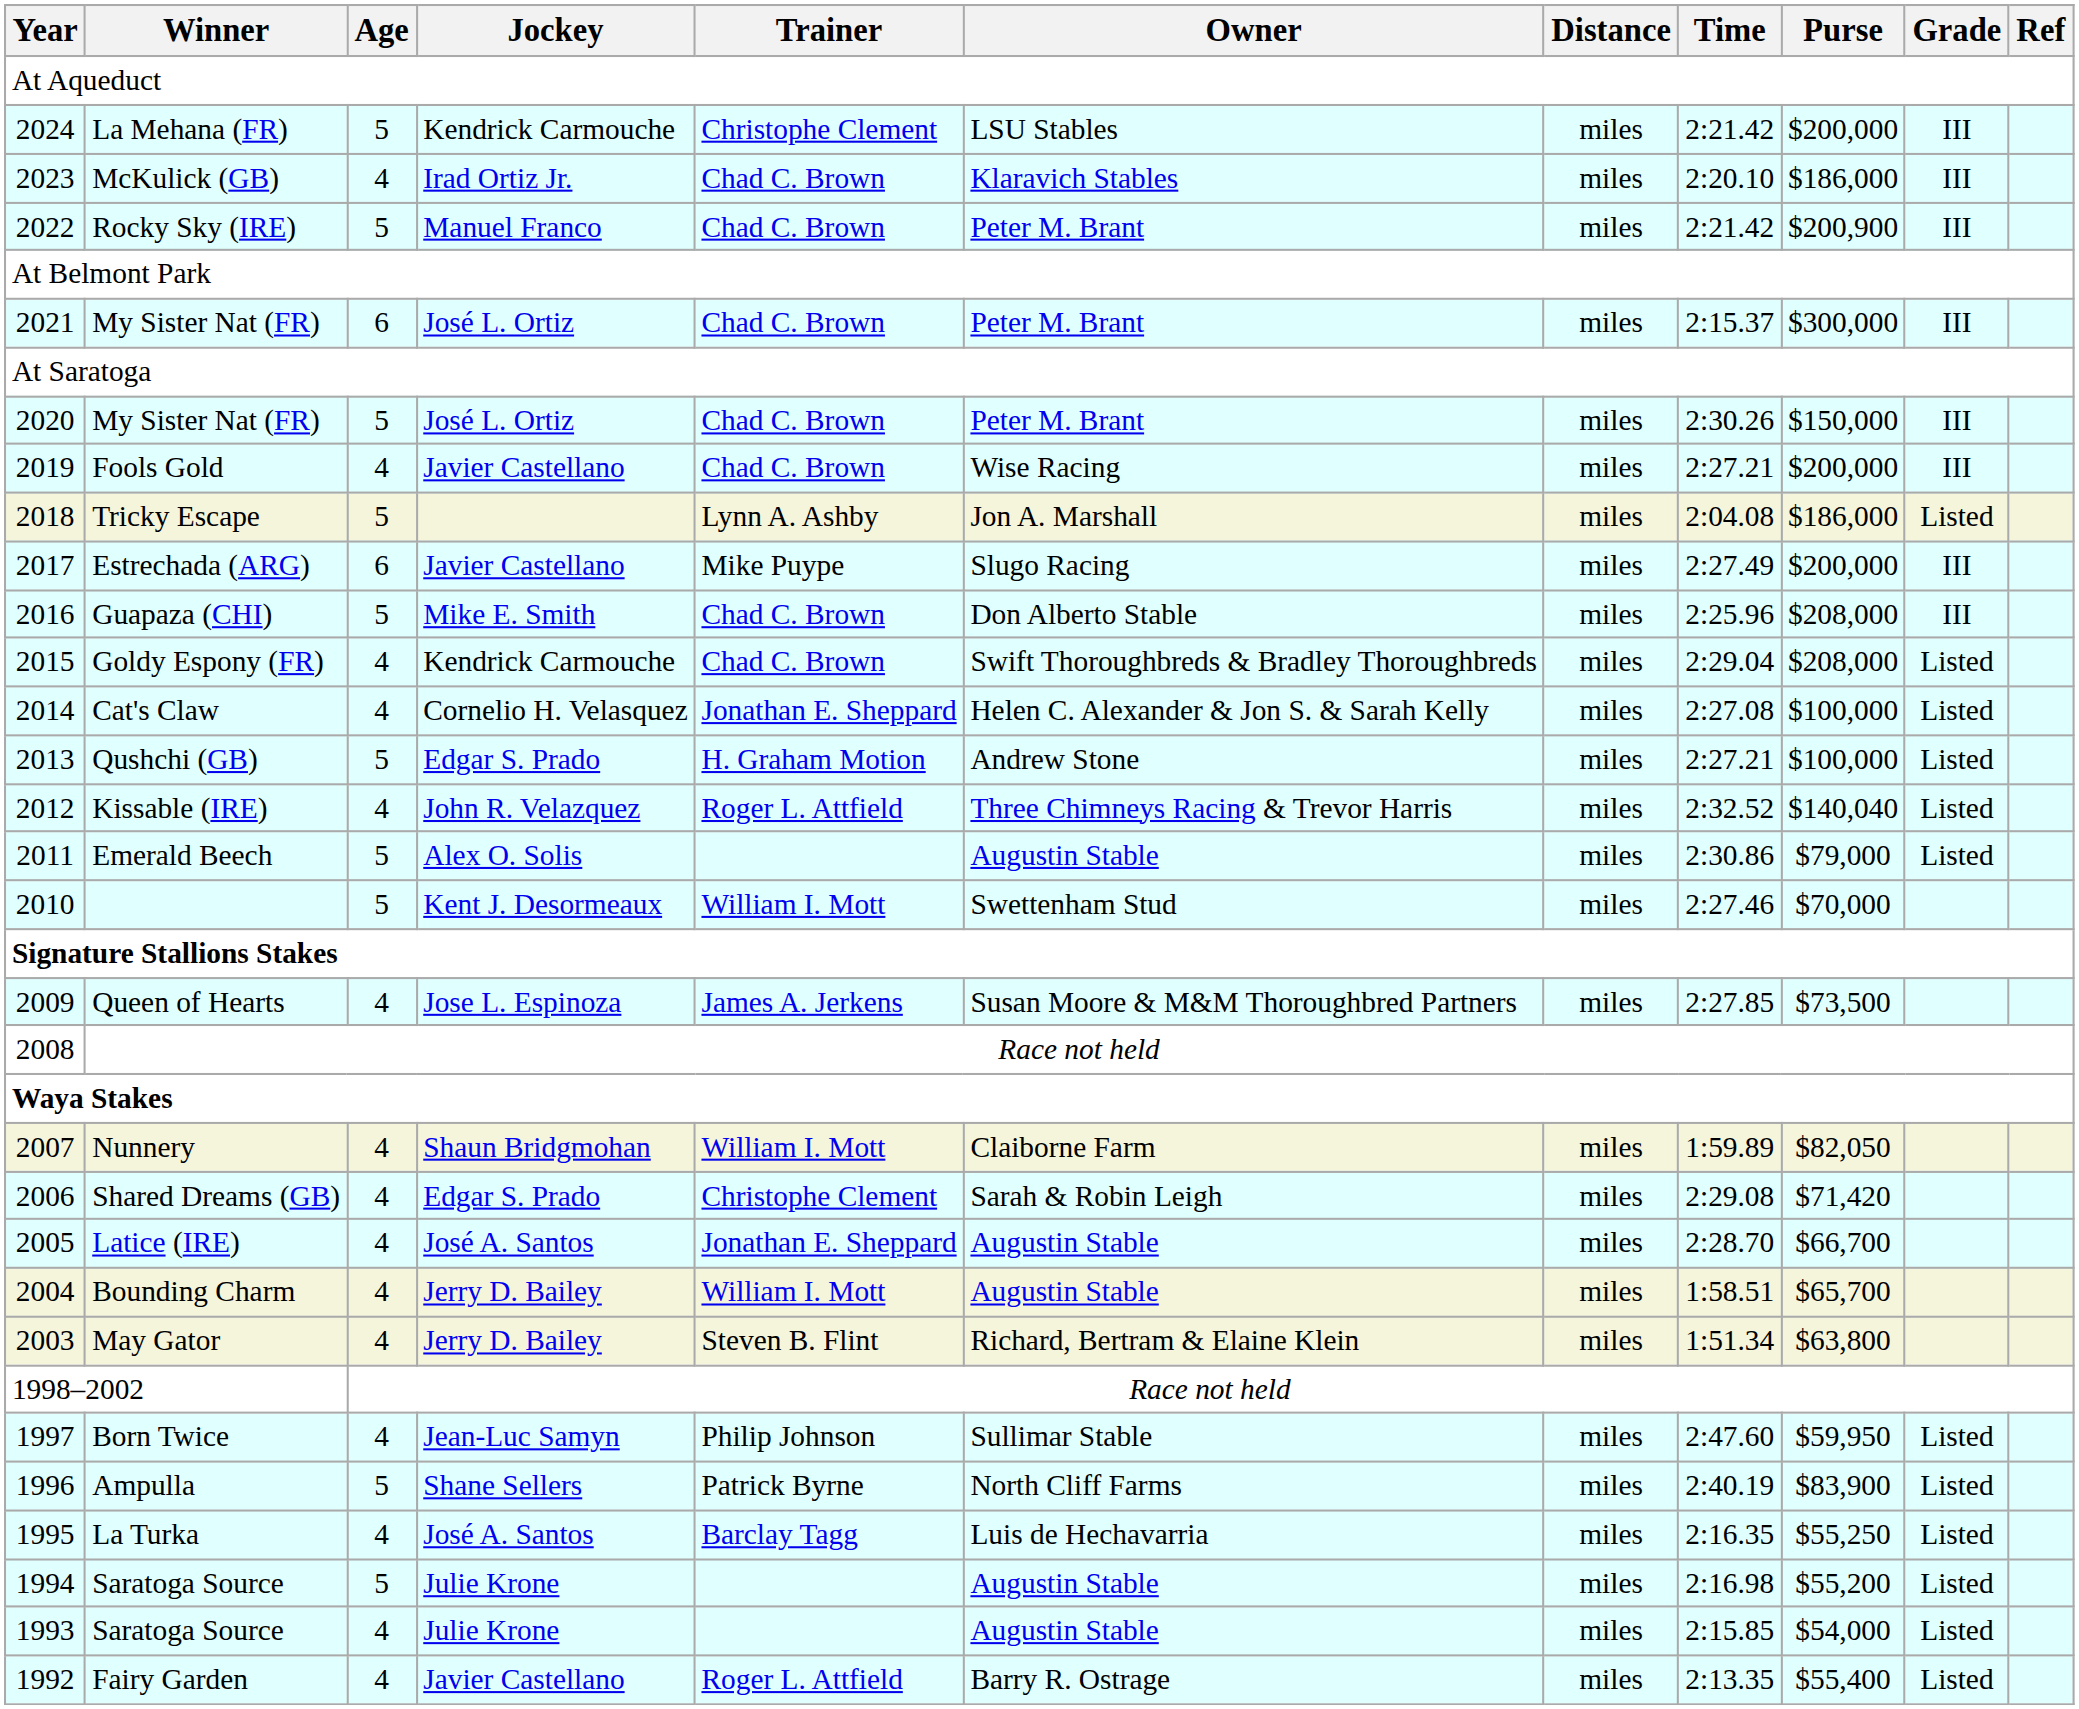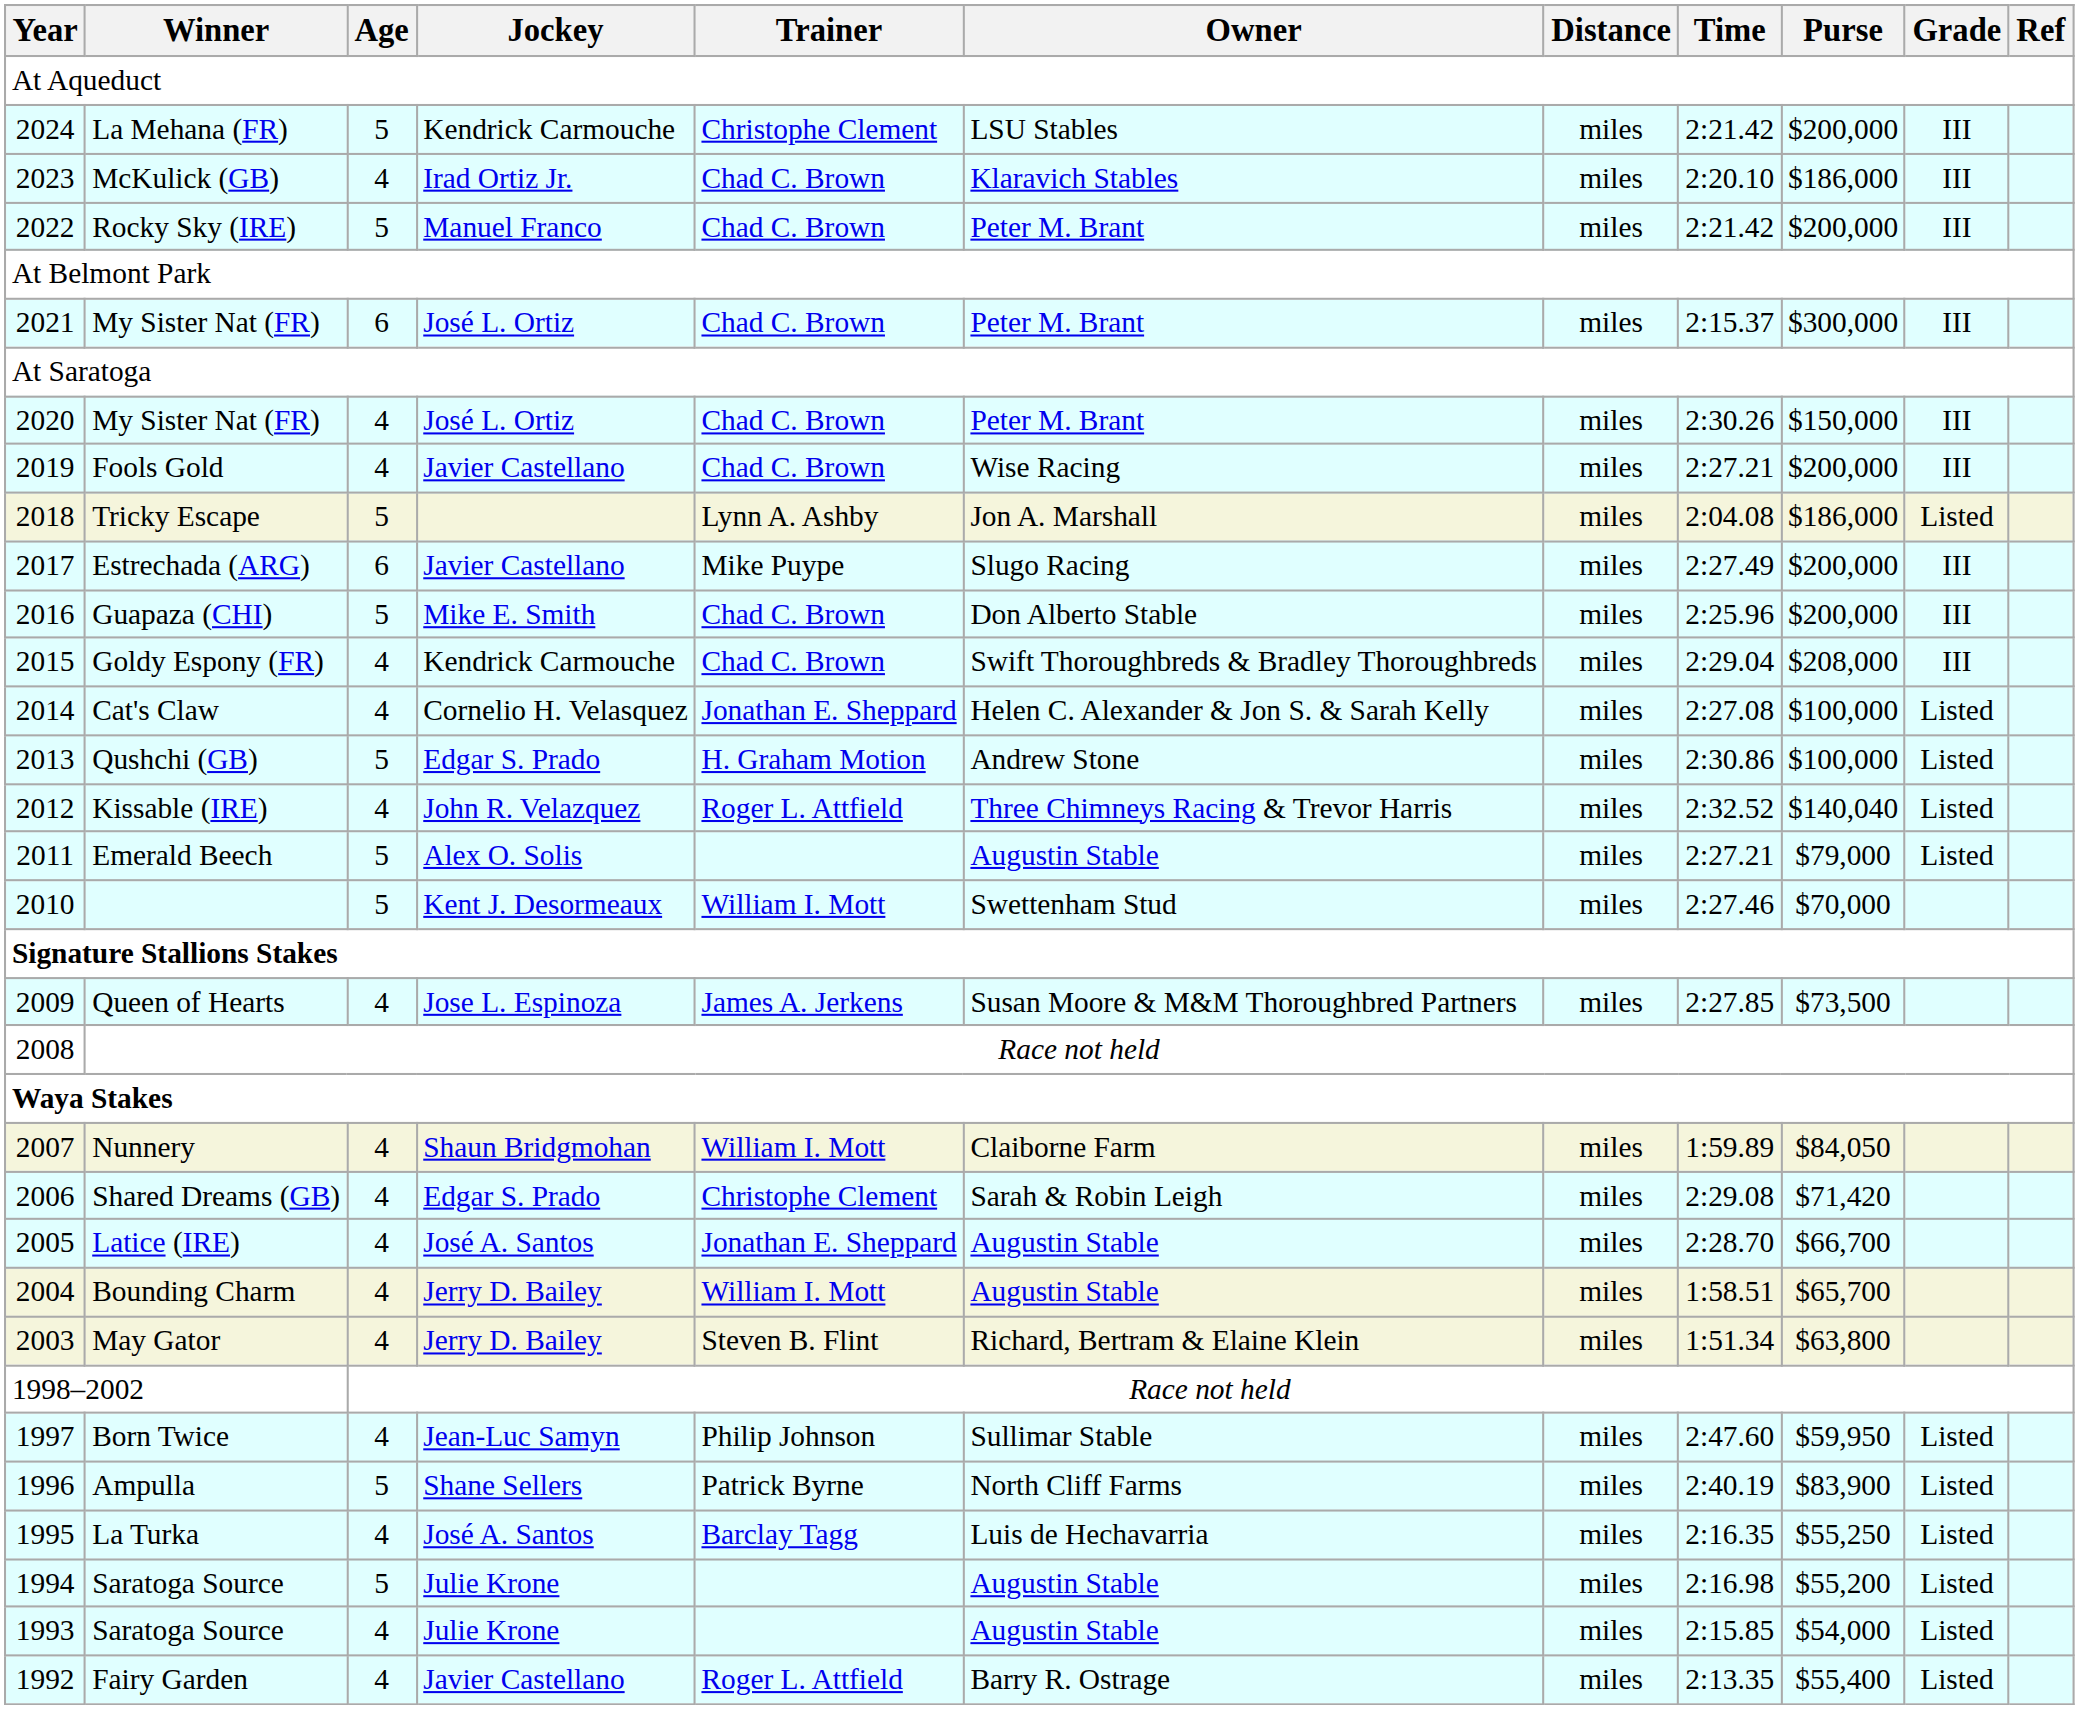Rocky Sky (IRE) | Purse: $200,900 -> $200,000
2020 / My Sister Nat (FR) | Age: 5 -> 4
Guapaza (CHI) | Purse: $208,000 -> $200,000
Goldy Espony (FR) | Grade: Listed -> III
Qushchi (GB) | Time: 2:27.21 -> 2:30.86
Emerald Beech | Time: 2:30.86 -> 2:27.21
Nunnery | Purse: $82,050 -> $84,050
